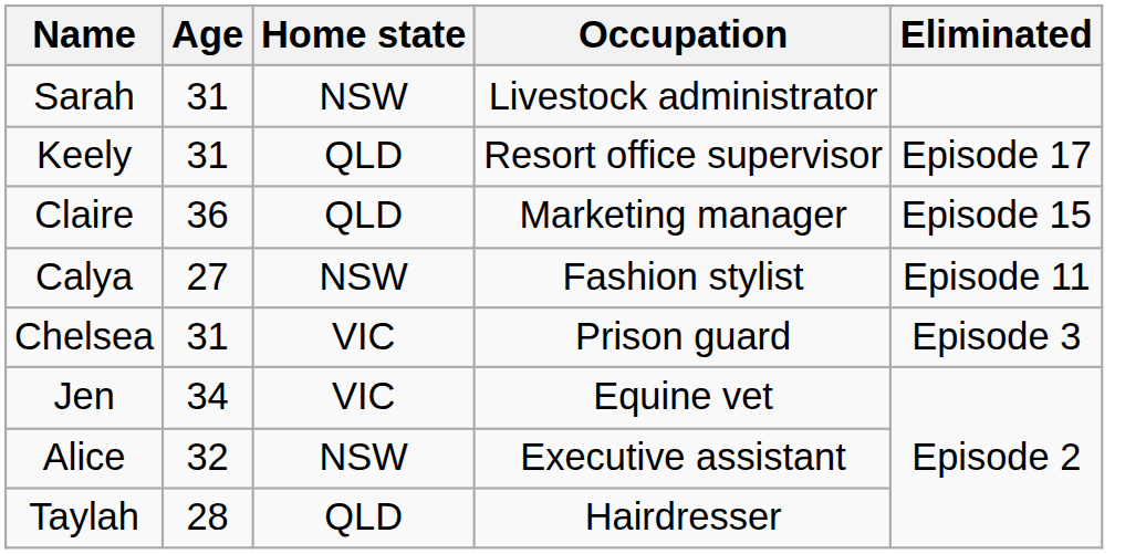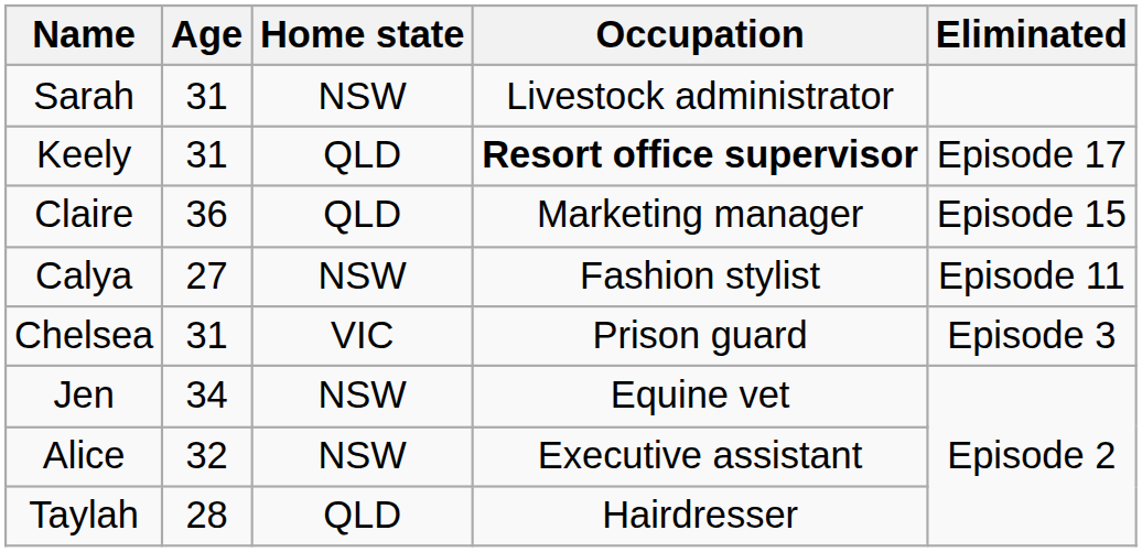Keely | Occupation: normal -> bold
Jen | Home state: VIC -> NSW
